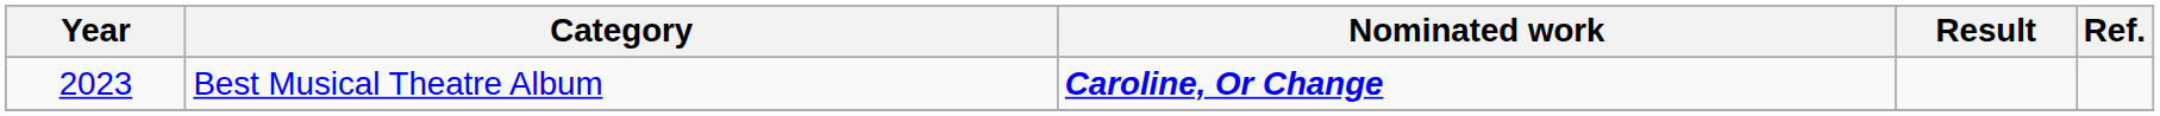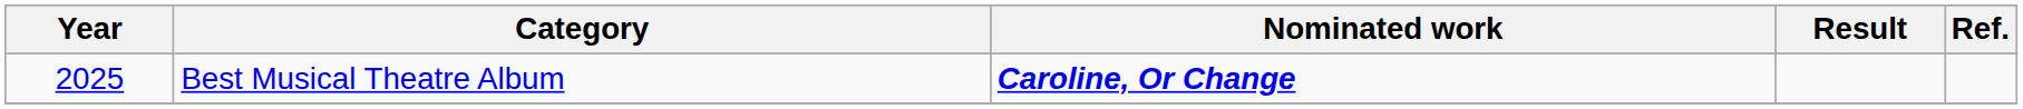Best Musical Theatre Album | Year: 2023 -> 2025
